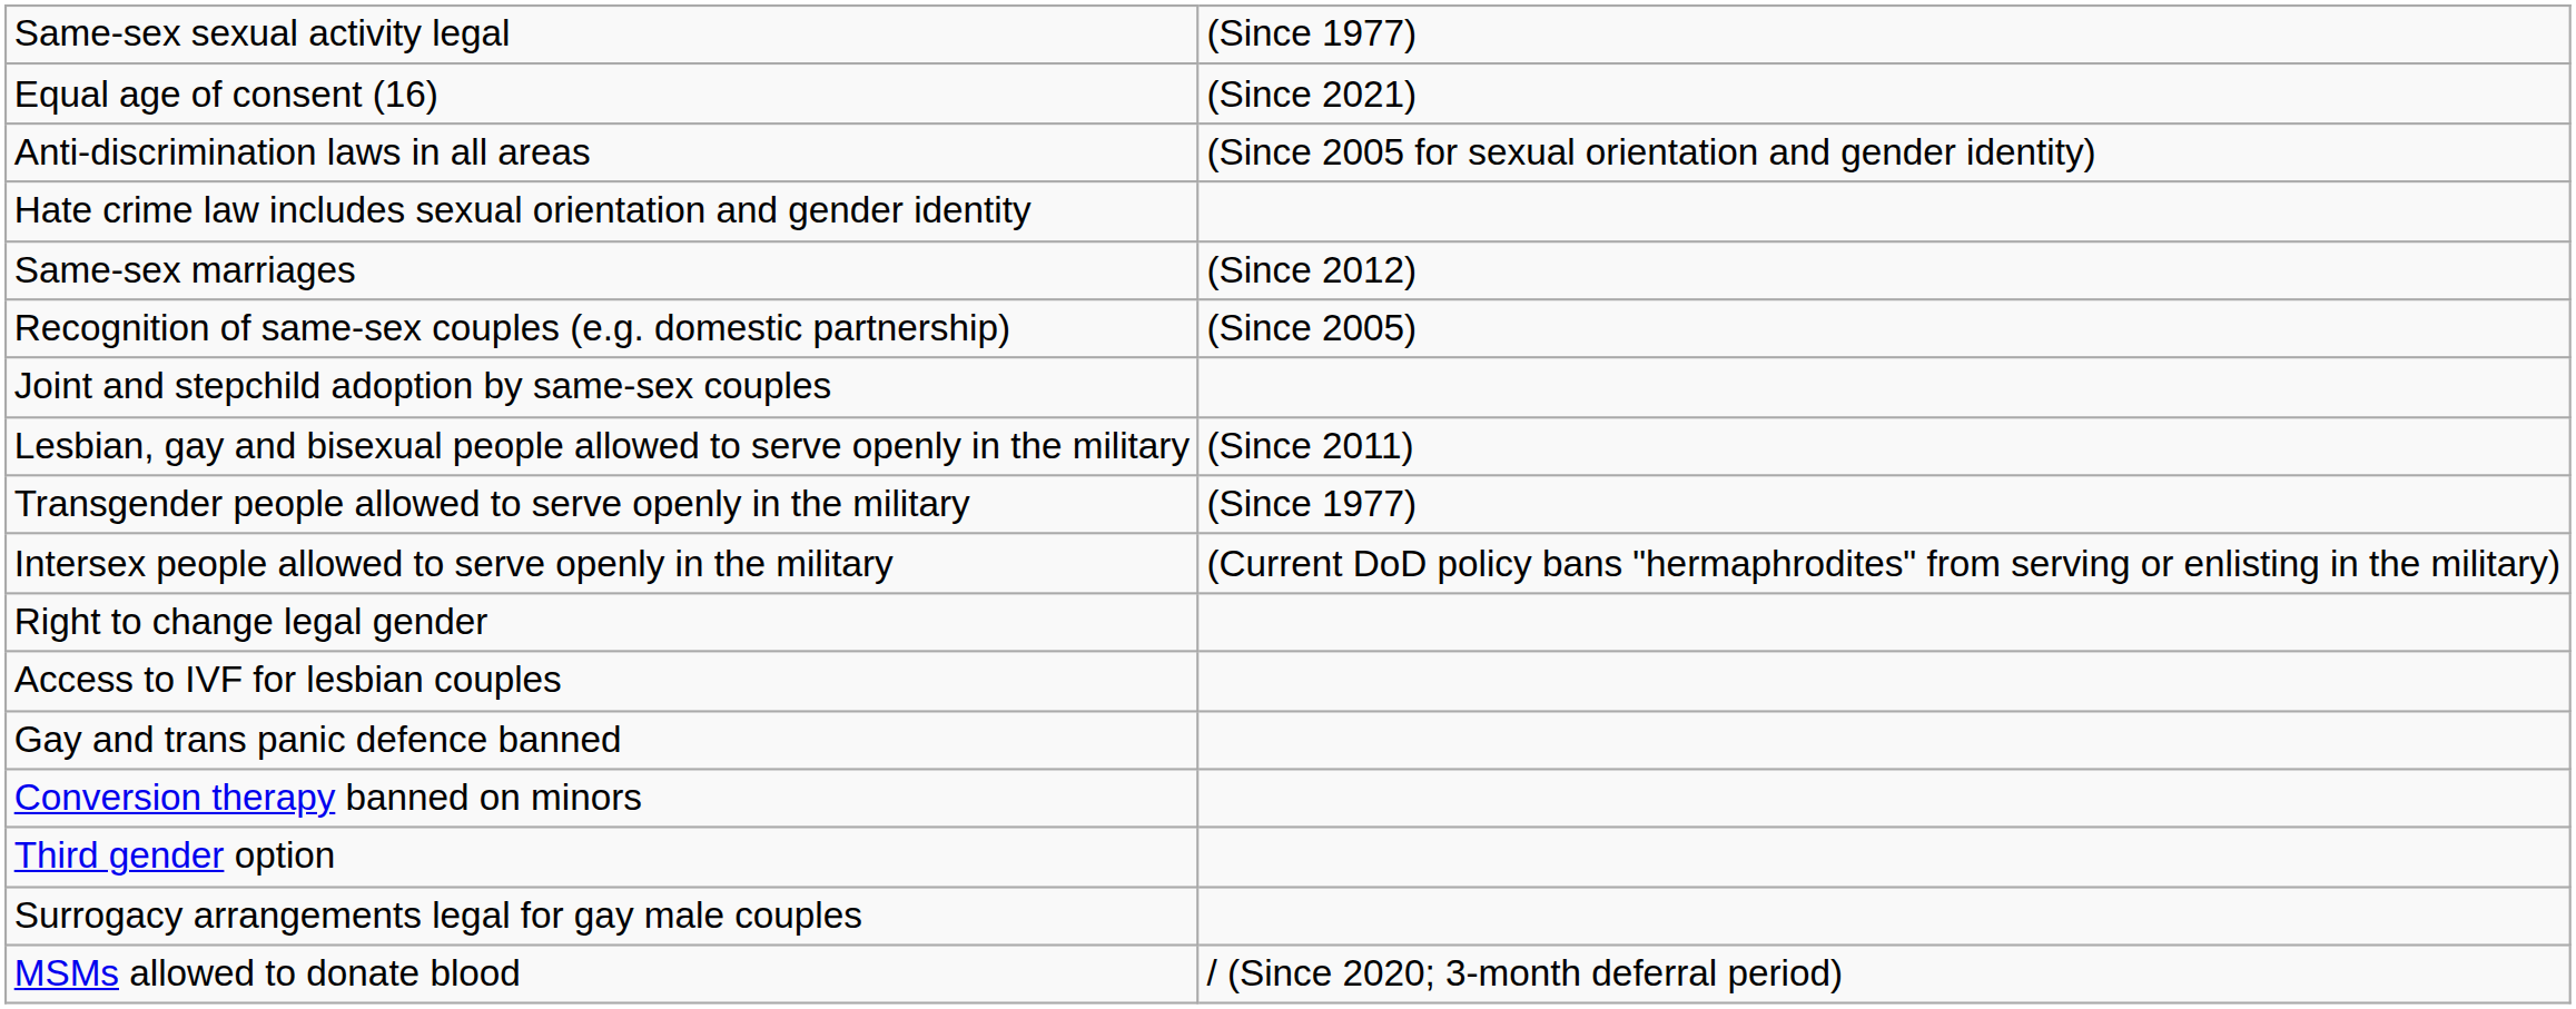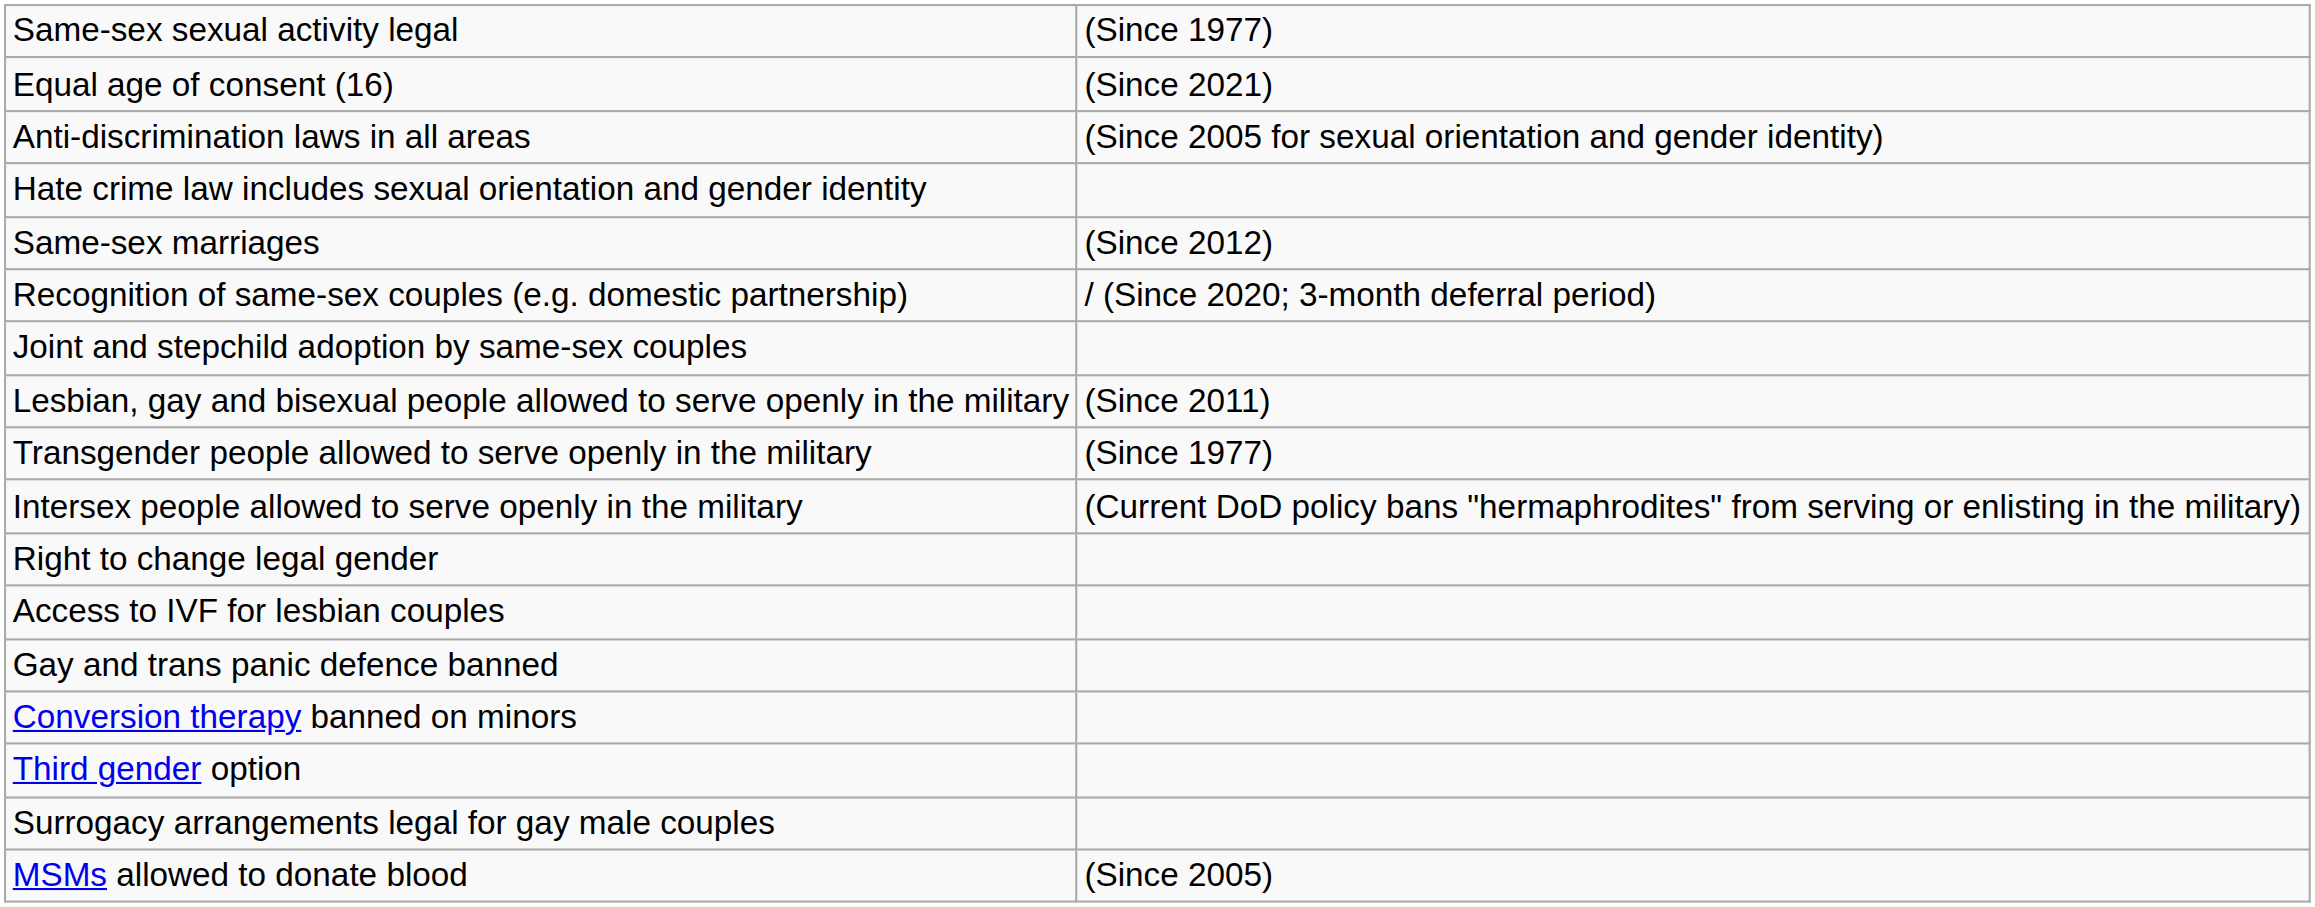Recognition of same-sex couples (e.g. domestic partnership) | column 2: (Since 2005) -> / (Since 2020; 3-month deferral period)
MSMs allowed to donate blood | column 2: / (Since 2020; 3-month deferral period) -> (Since 2005)
